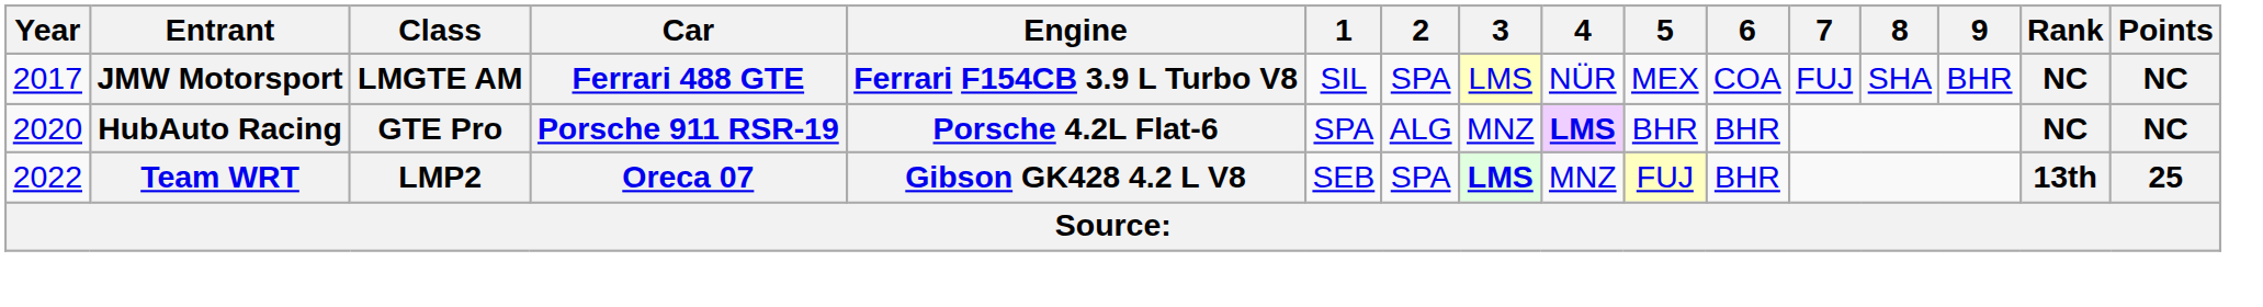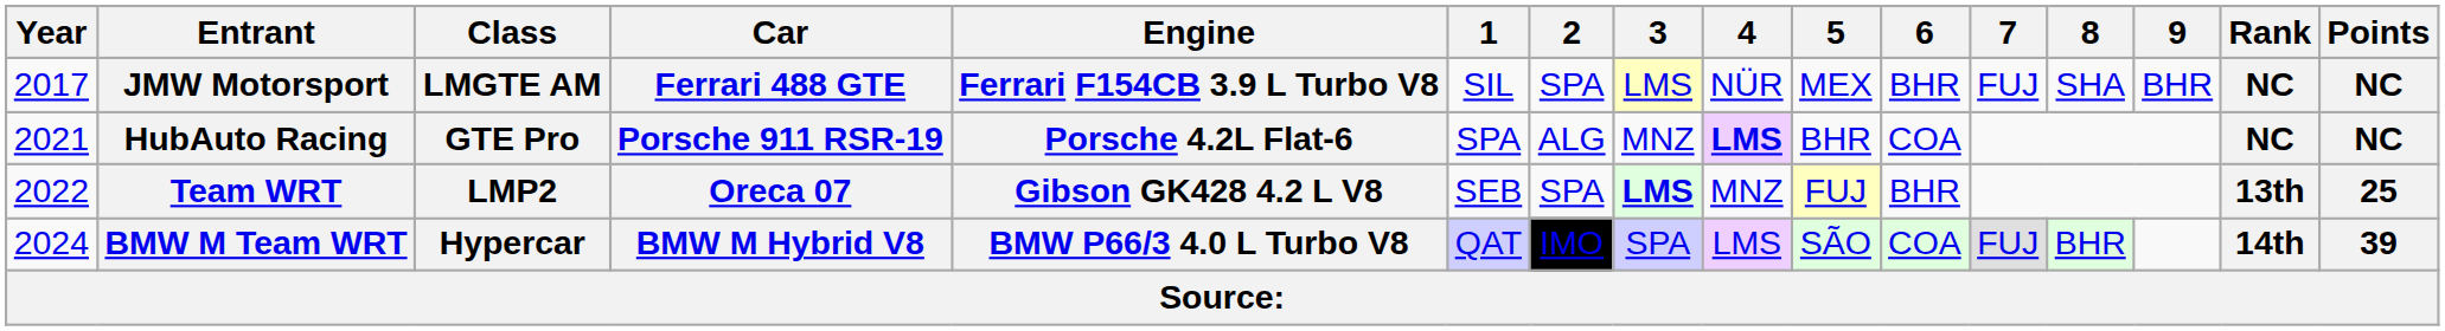JMW Motorsport | 6: COA -> BHR
HubAuto Racing | Year: 2020 -> 2021
HubAuto Racing | 6: BHR -> COA
+ row: 2024 | BMW M Team WRT | Hypercar | BMW M Hybrid V8 | BMW P66/3 4.0 L Turbo V8 | QAT | IMO | SPA | LMS | SÃO | COA | FUJ | BHR | 14th | 39
